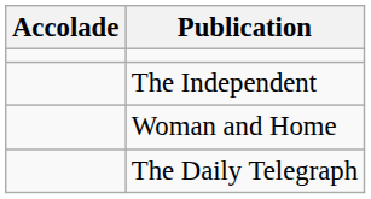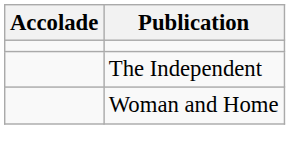- row: The Daily Telegraph
